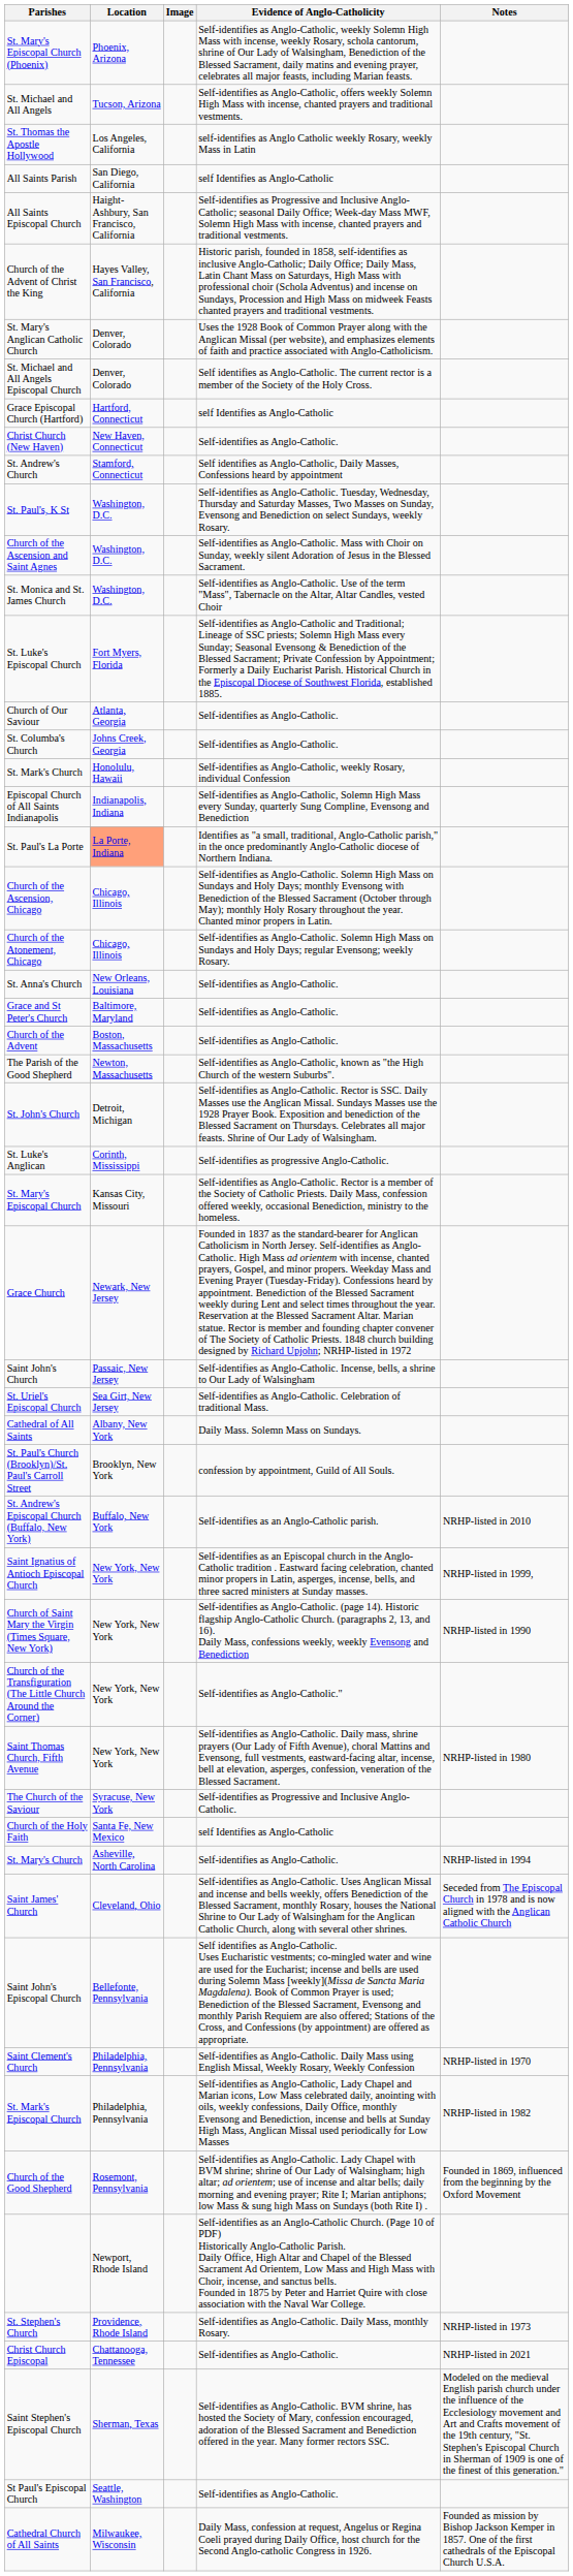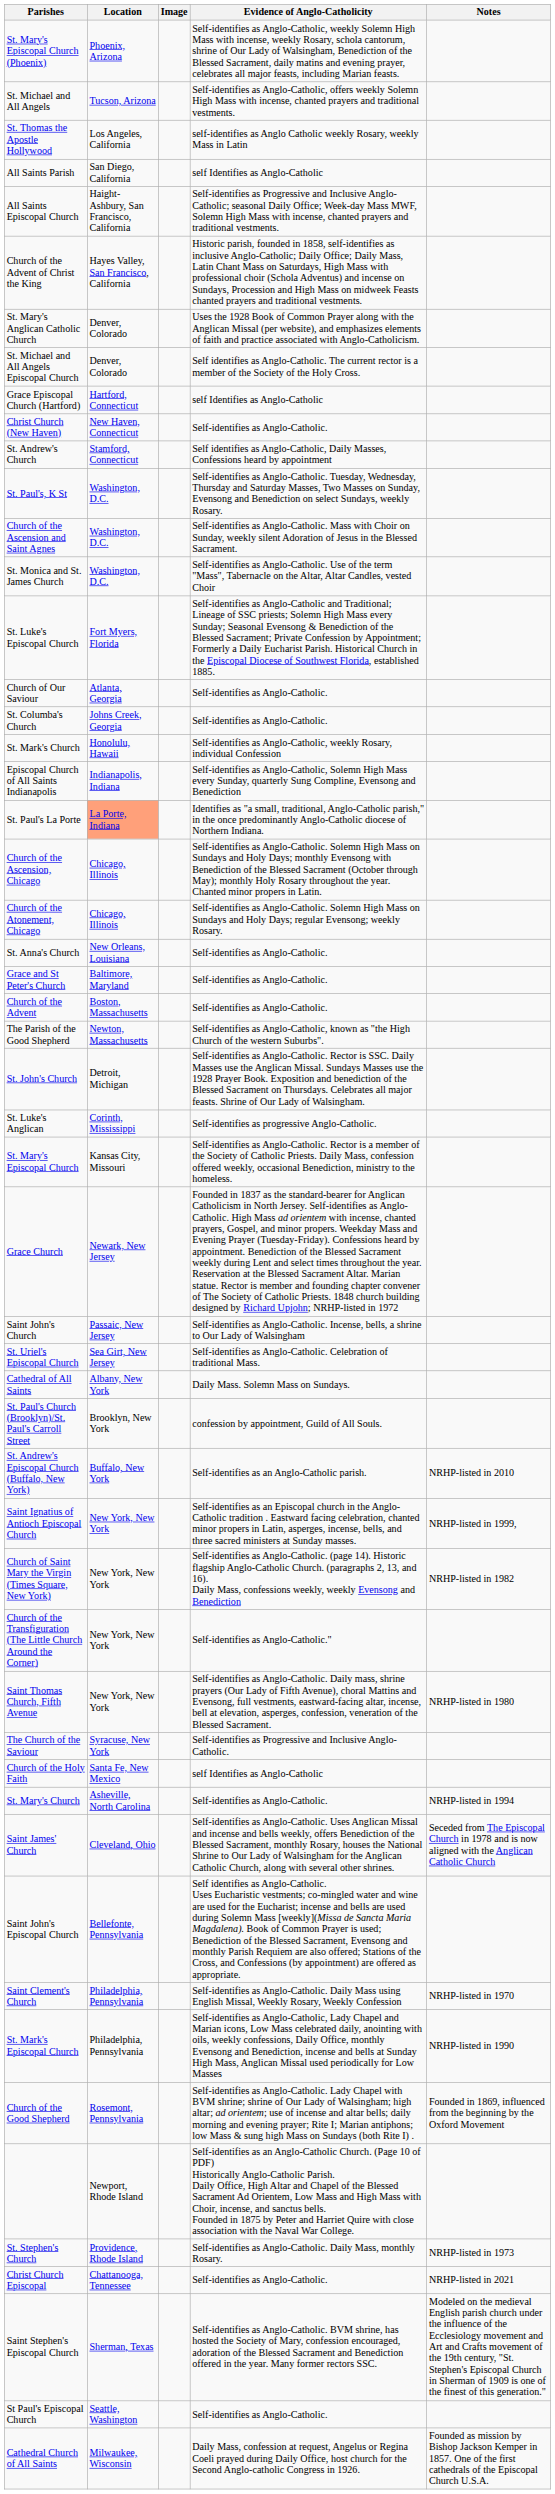Church of Saint Mary the Virgin (Times Square, New York) | Notes: NRHP-listed in 1990 -> NRHP-listed in 1982
St. Mark's Episcopal Church | Notes: NRHP-listed in 1982 -> NRHP-listed in 1990
